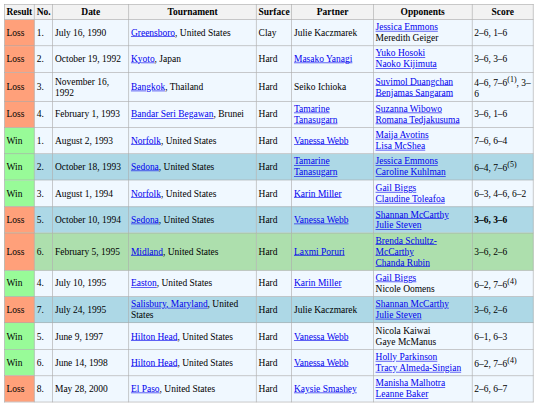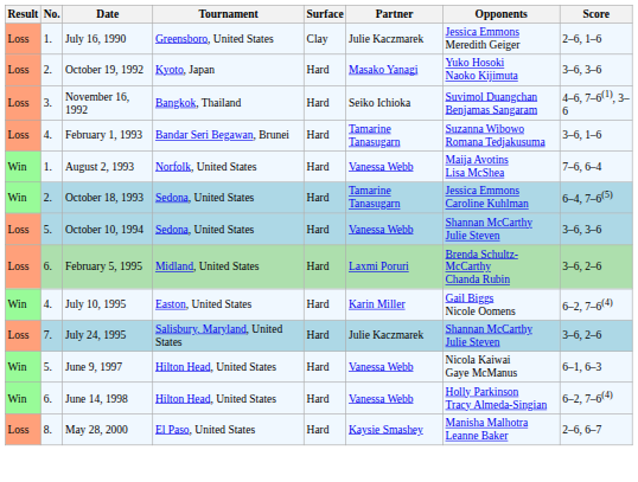- row: Win | 3. | August 1, 1994 | Norfolk, United States | Hard | Karin Miller | Gail Biggs Claudine Toleafoa | 6–3, 4–6, 6–2
October 10, 1994 | Score: bold -> normal
